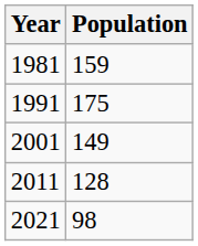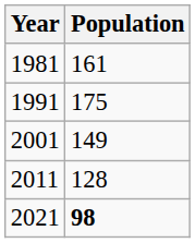1981 | Population: 159 -> 161
2021 | Population: normal -> bold
